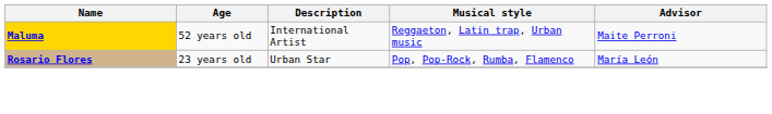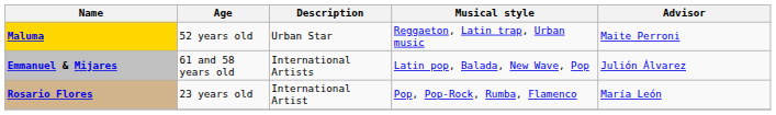Maluma | Description: International Artist -> Urban Star
+ row: Emmanuel & Mijares | 61 and 58 years old | International Artists | Latin pop, Balada, New Wave, Pop | Julión Álvarez
Rosario Flores | Description: Urban Star -> International Artist
